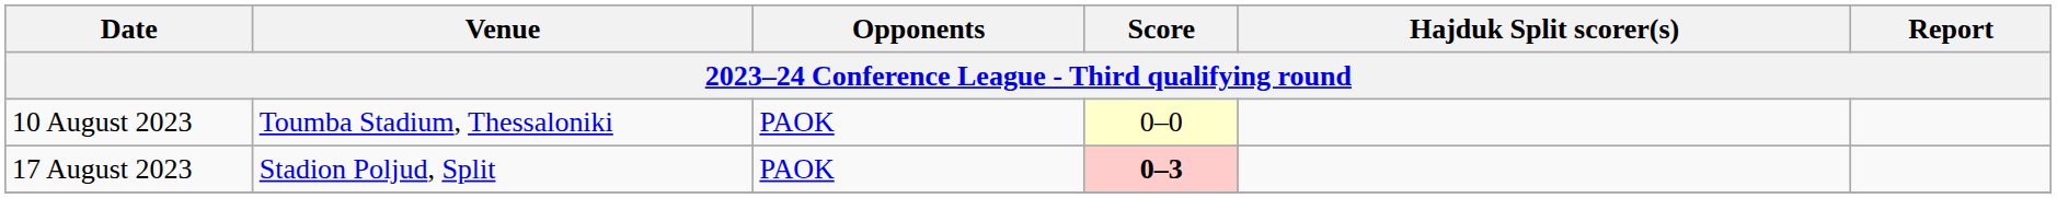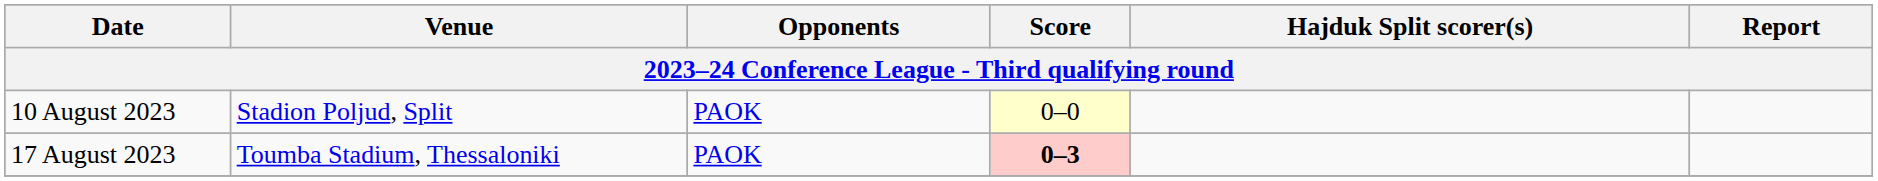10 August 2023 | Venue: Toumba Stadium, Thessaloniki -> Stadion Poljud, Split
17 August 2023 | Venue: Stadion Poljud, Split -> Toumba Stadium, Thessaloniki
